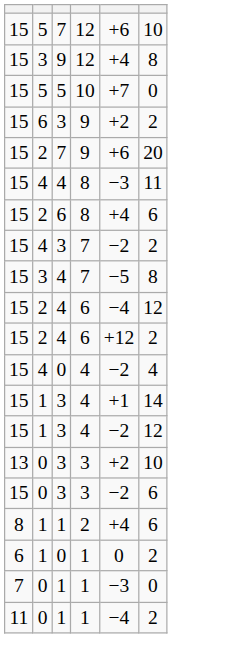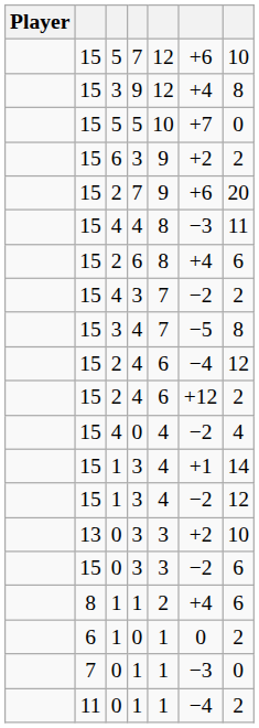+ column: Player
